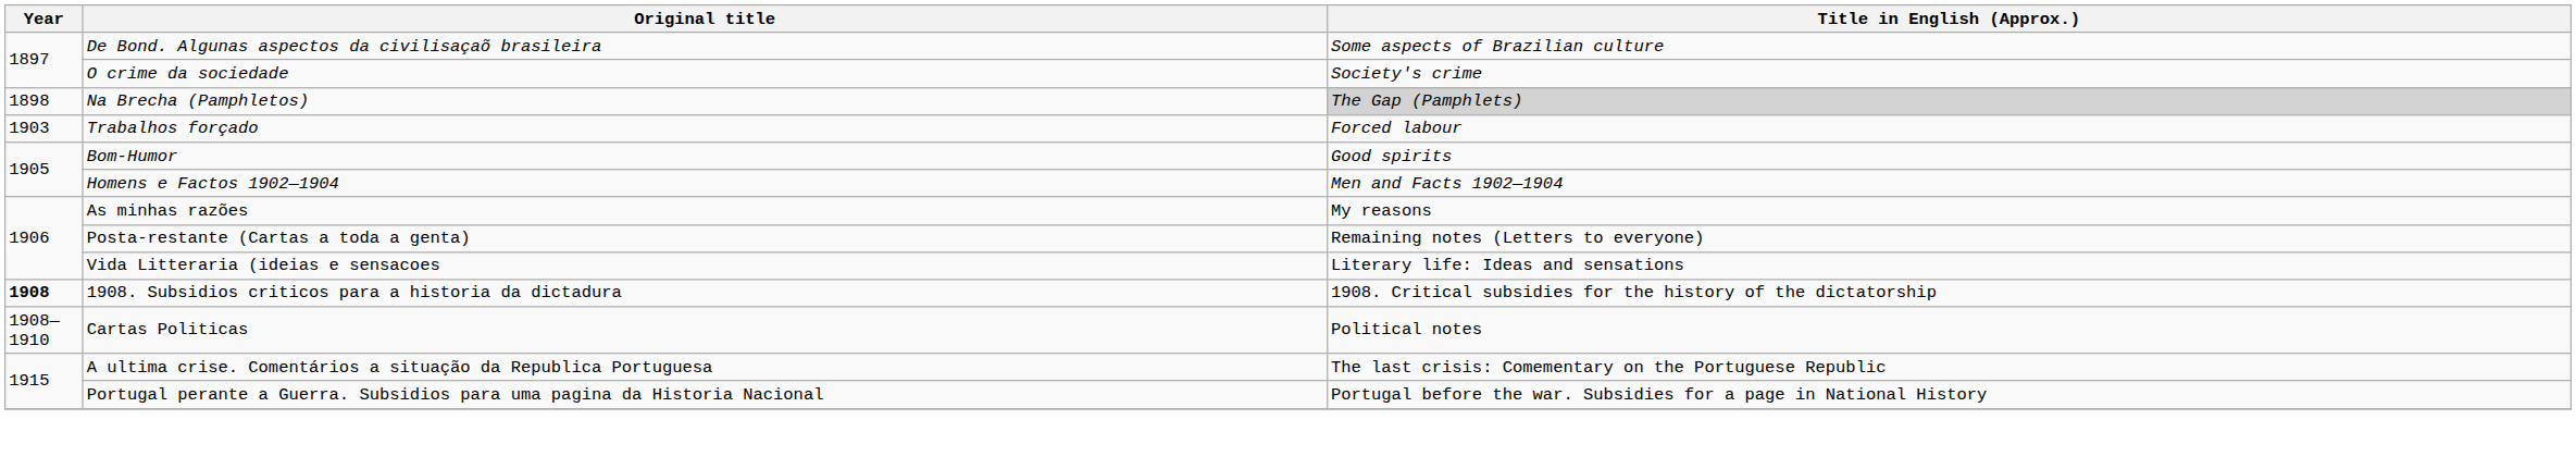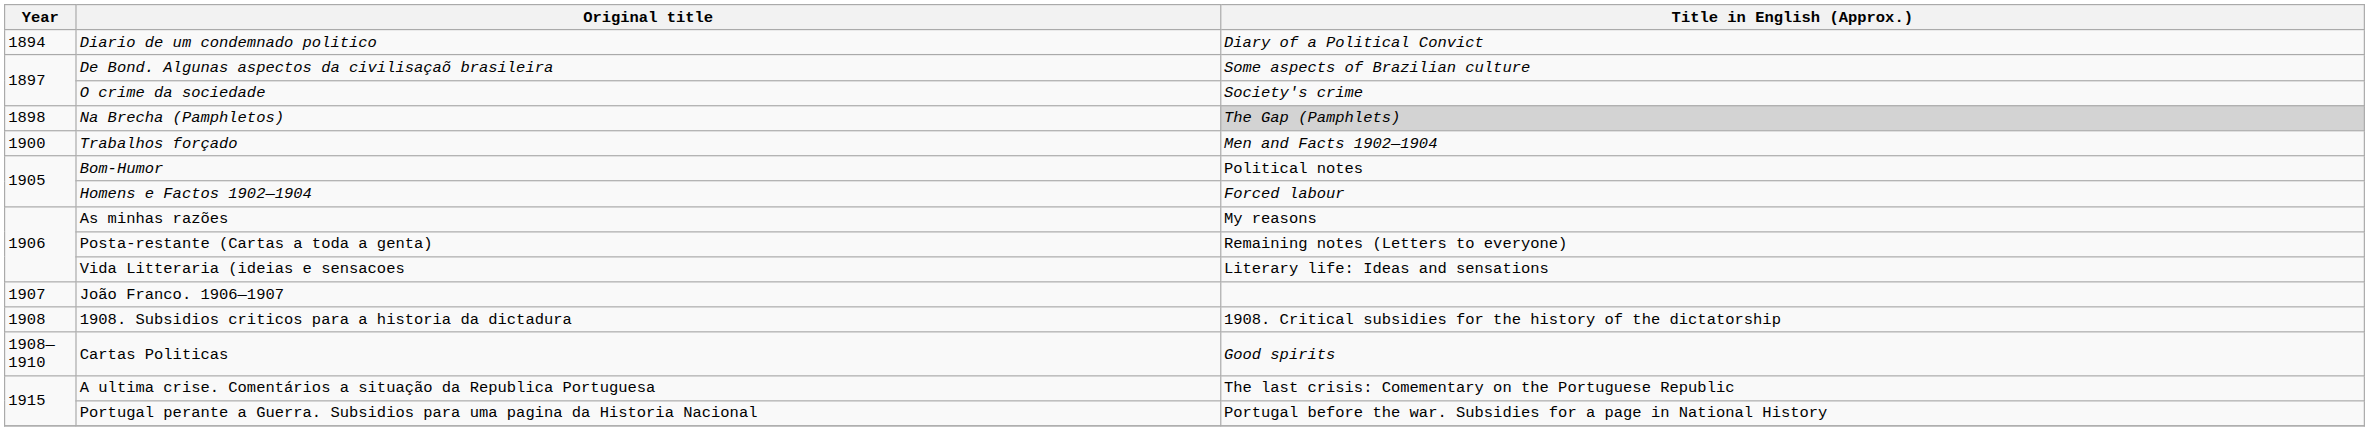+ row: 1894 | Diario de um condemnado politico | Diary of a Political Convict
Trabalhos forçado | Year: 1903 -> 1900
Trabalhos forçado | Title in English (Approx.): Forced labour -> Men and Facts 1902—1904
Bom-Humor | Title in English (Approx.): Good spirits -> Political notes
Homens e Factos 1902—1904 | Title in English (Approx.): Men and Facts 1902—1904 -> Forced labour
+ row: 1907 | João Franco. 1906—1907
1908. Subsidios criticos para a historia da dictadura | Year: bold -> normal
Cartas Politicas | Title in English (Approx.): Political notes -> Good spirits
